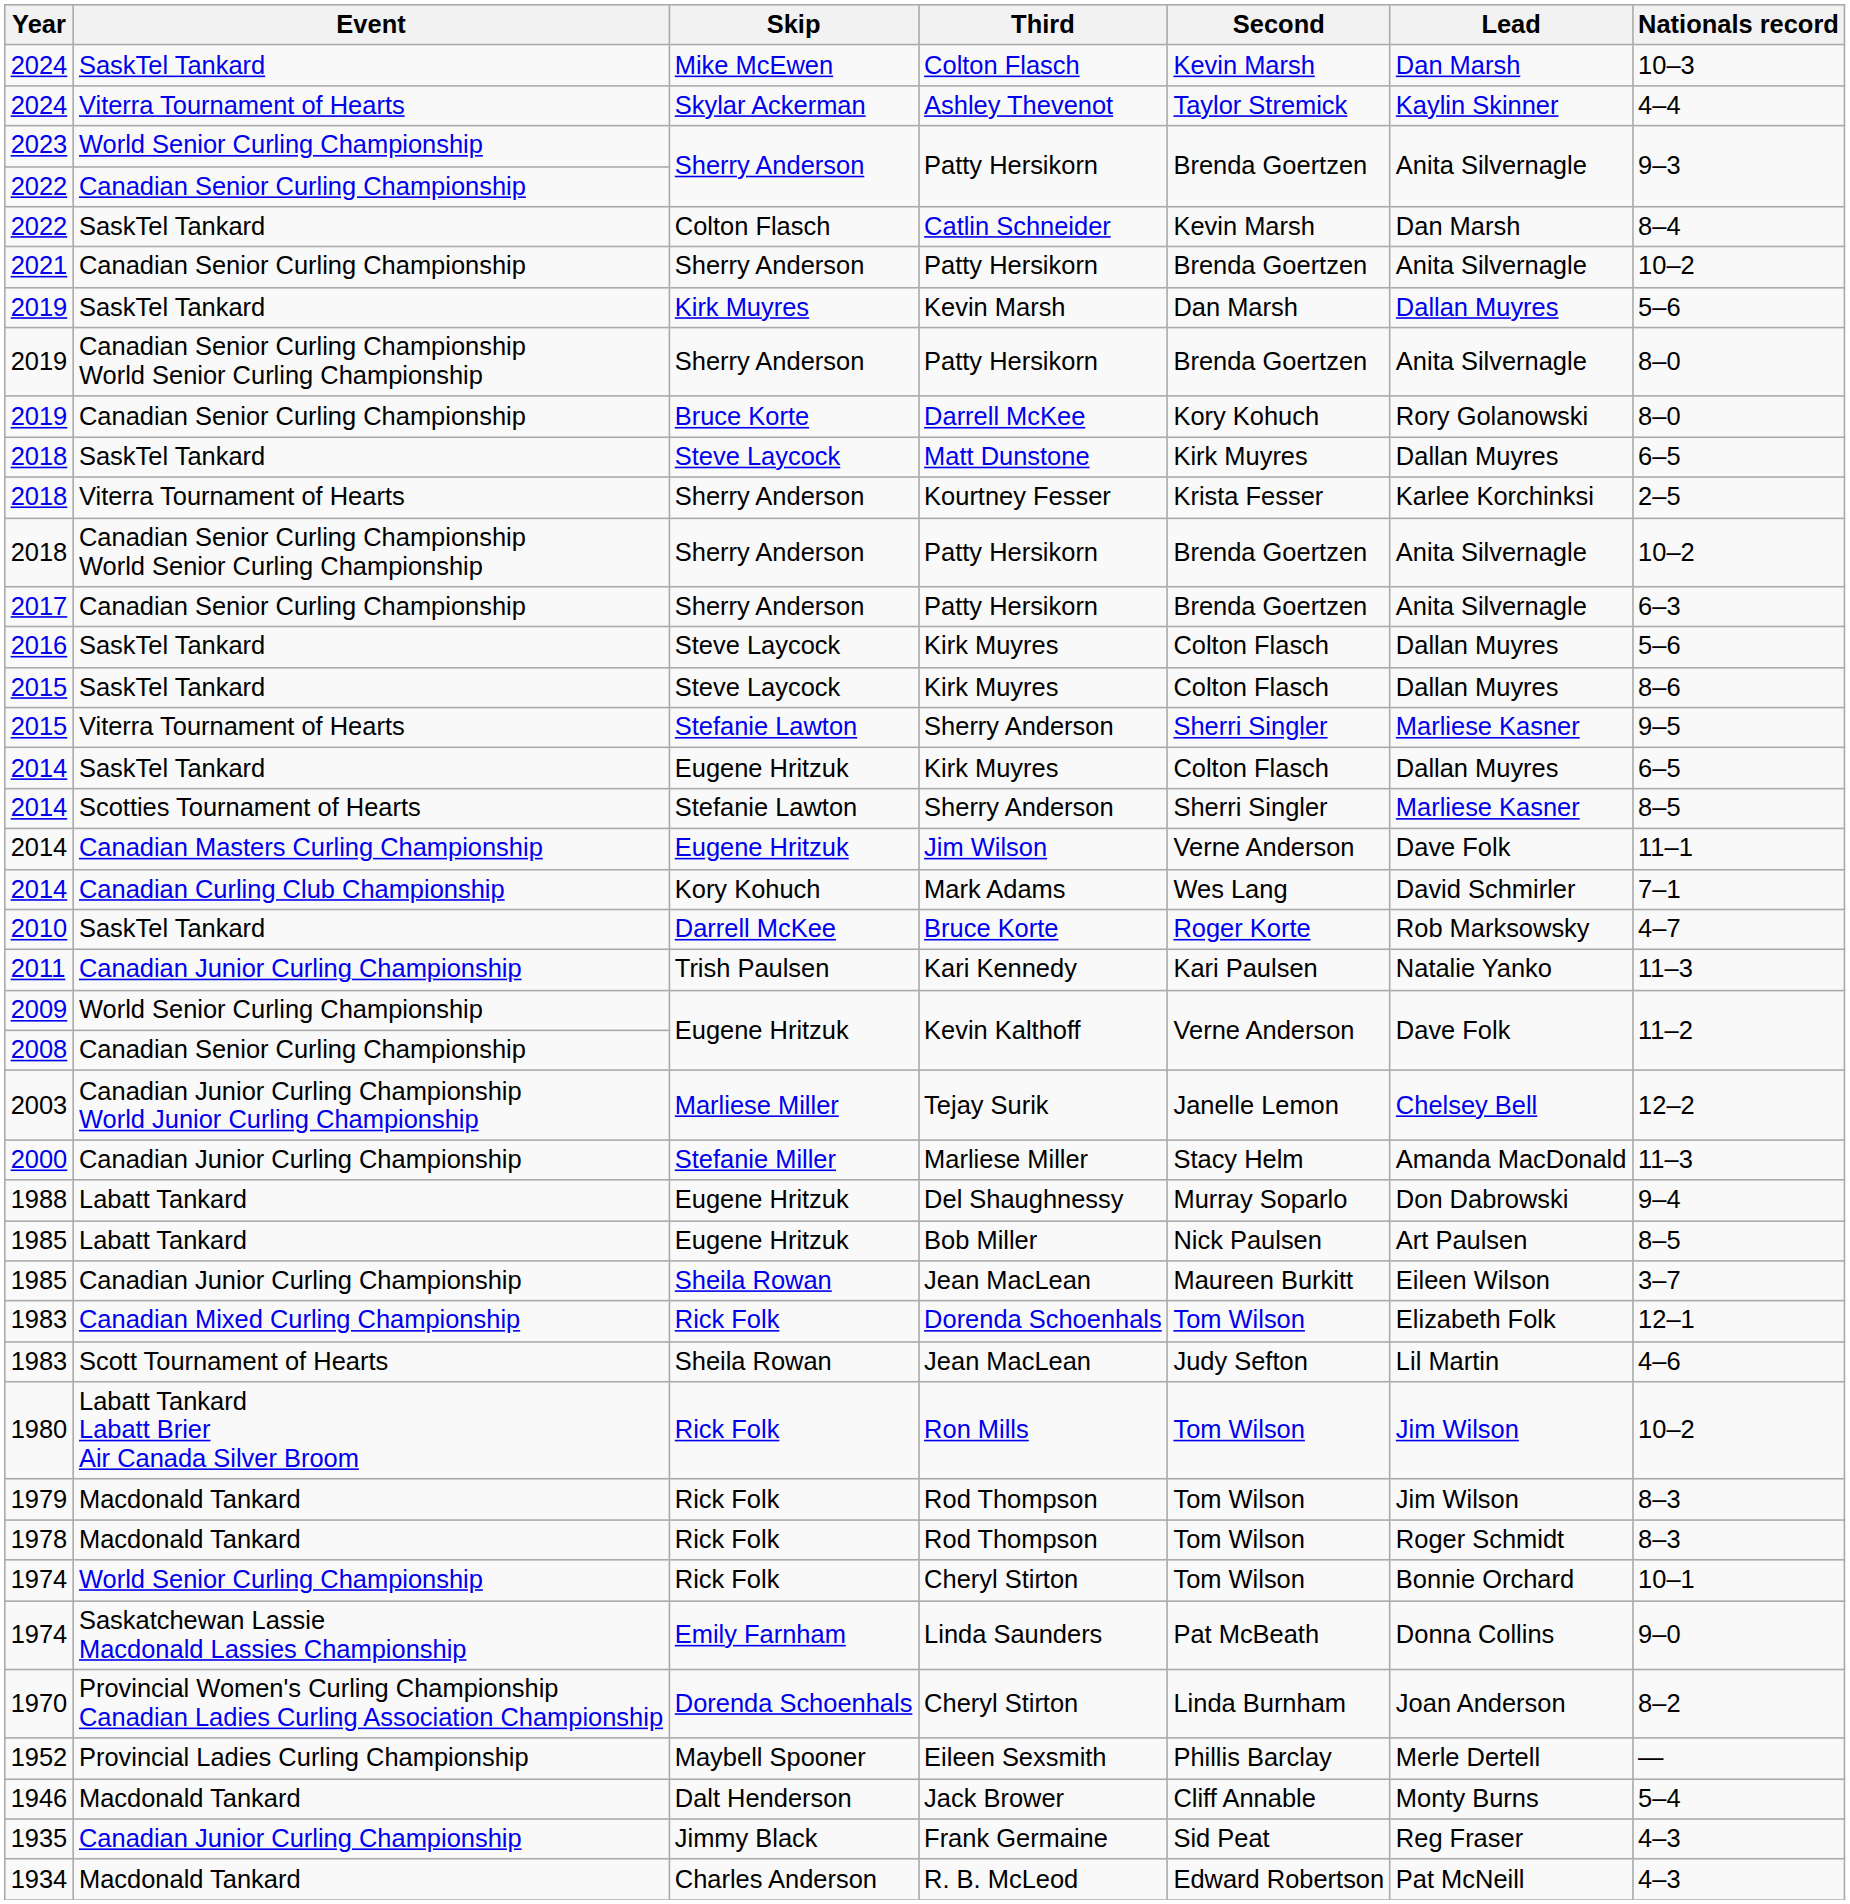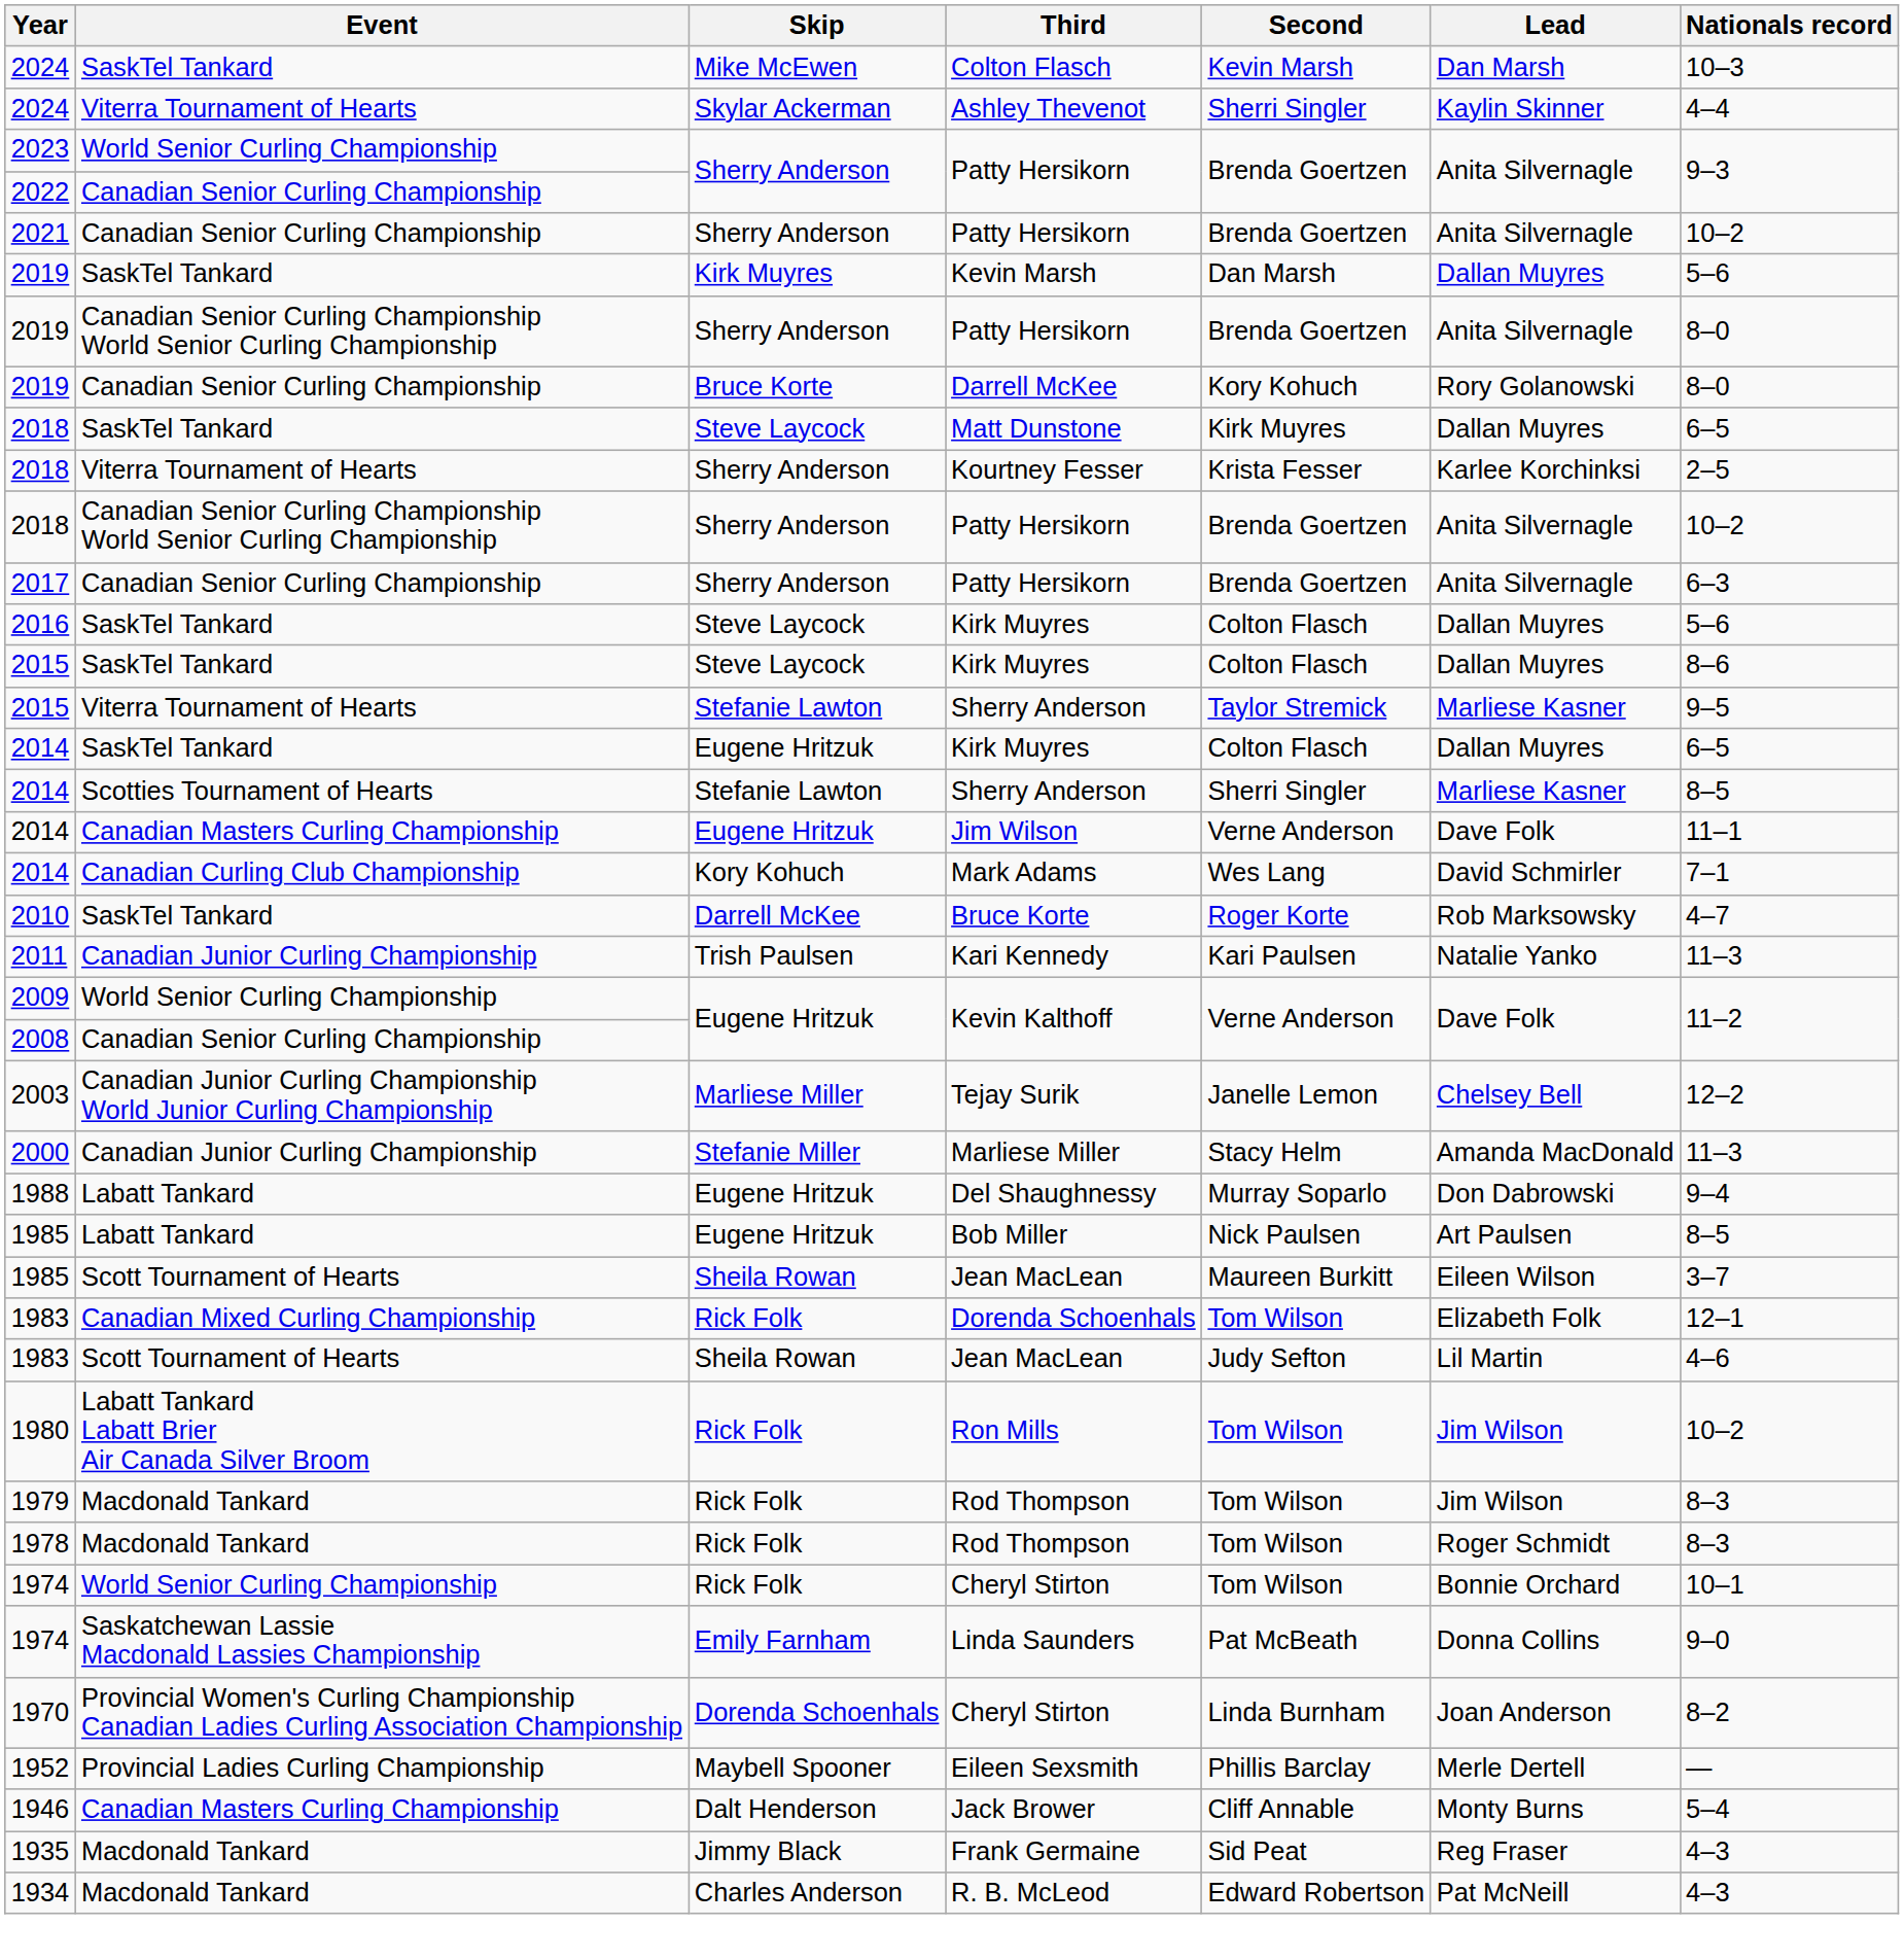Ashley Thevenot | Second: Taylor Stremick -> Sherri Singler
- row: 2022 | SaskTel Tankard | Colton Flasch | Catlin Schneider | Kevin Marsh | Dan Marsh | 8–4
2015 / Sherry Anderson | Second: Sherri Singler -> Taylor Stremick
1985 / Jean MacLean | Event: Canadian Junior Curling Championship -> Scott Tournament of Hearts
Jack Brower | Event: Macdonald Tankard -> Canadian Masters Curling Championship
Frank Germaine | Event: Canadian Junior Curling Championship -> Macdonald Tankard
